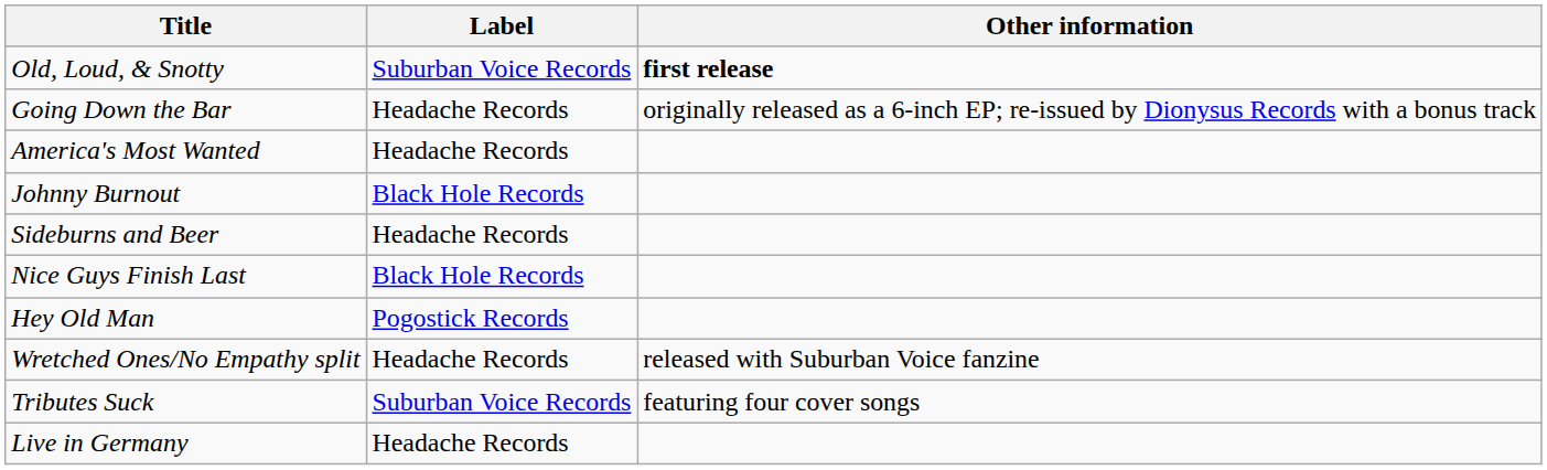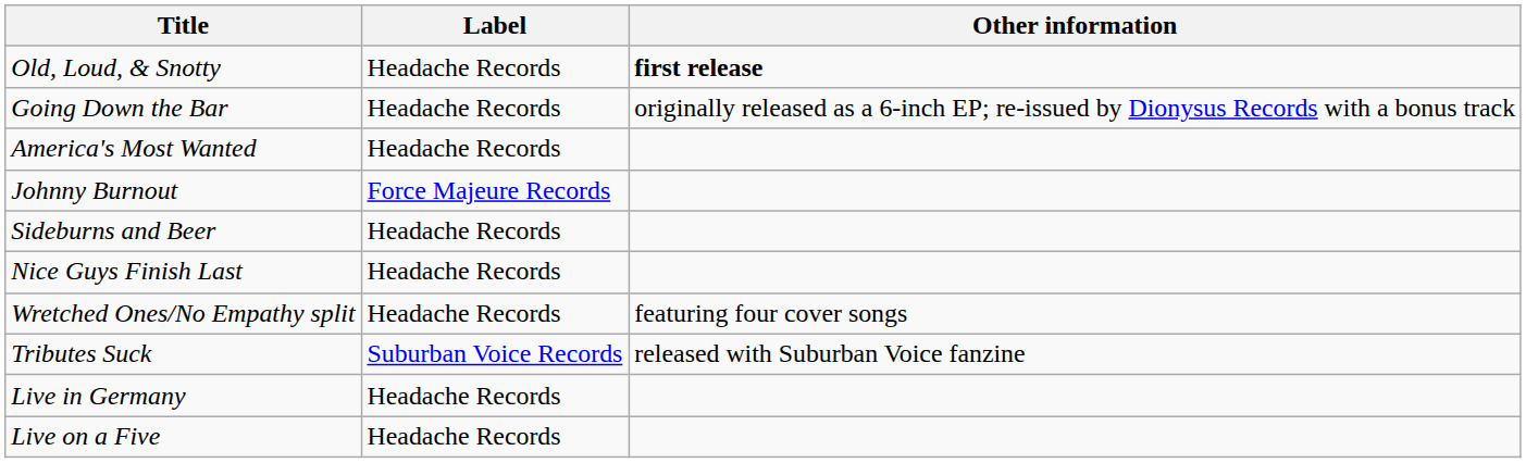Old, Loud, & Snotty | Label: Suburban Voice Records -> Headache Records
Johnny Burnout | Label: Black Hole Records -> Force Majeure Records
Nice Guys Finish Last | Label: Black Hole Records -> Headache Records
- row: Hey Old Man | Pogostick Records
Wretched Ones/No Empathy split | Other information: released with Suburban Voice fanzine -> featuring four cover songs
Tributes Suck | Other information: featuring four cover songs -> released with Suburban Voice fanzine
+ row: Live on a Five | Headache Records
